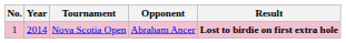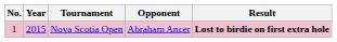Nova Scotia Open | Year: 2014 -> 2015
